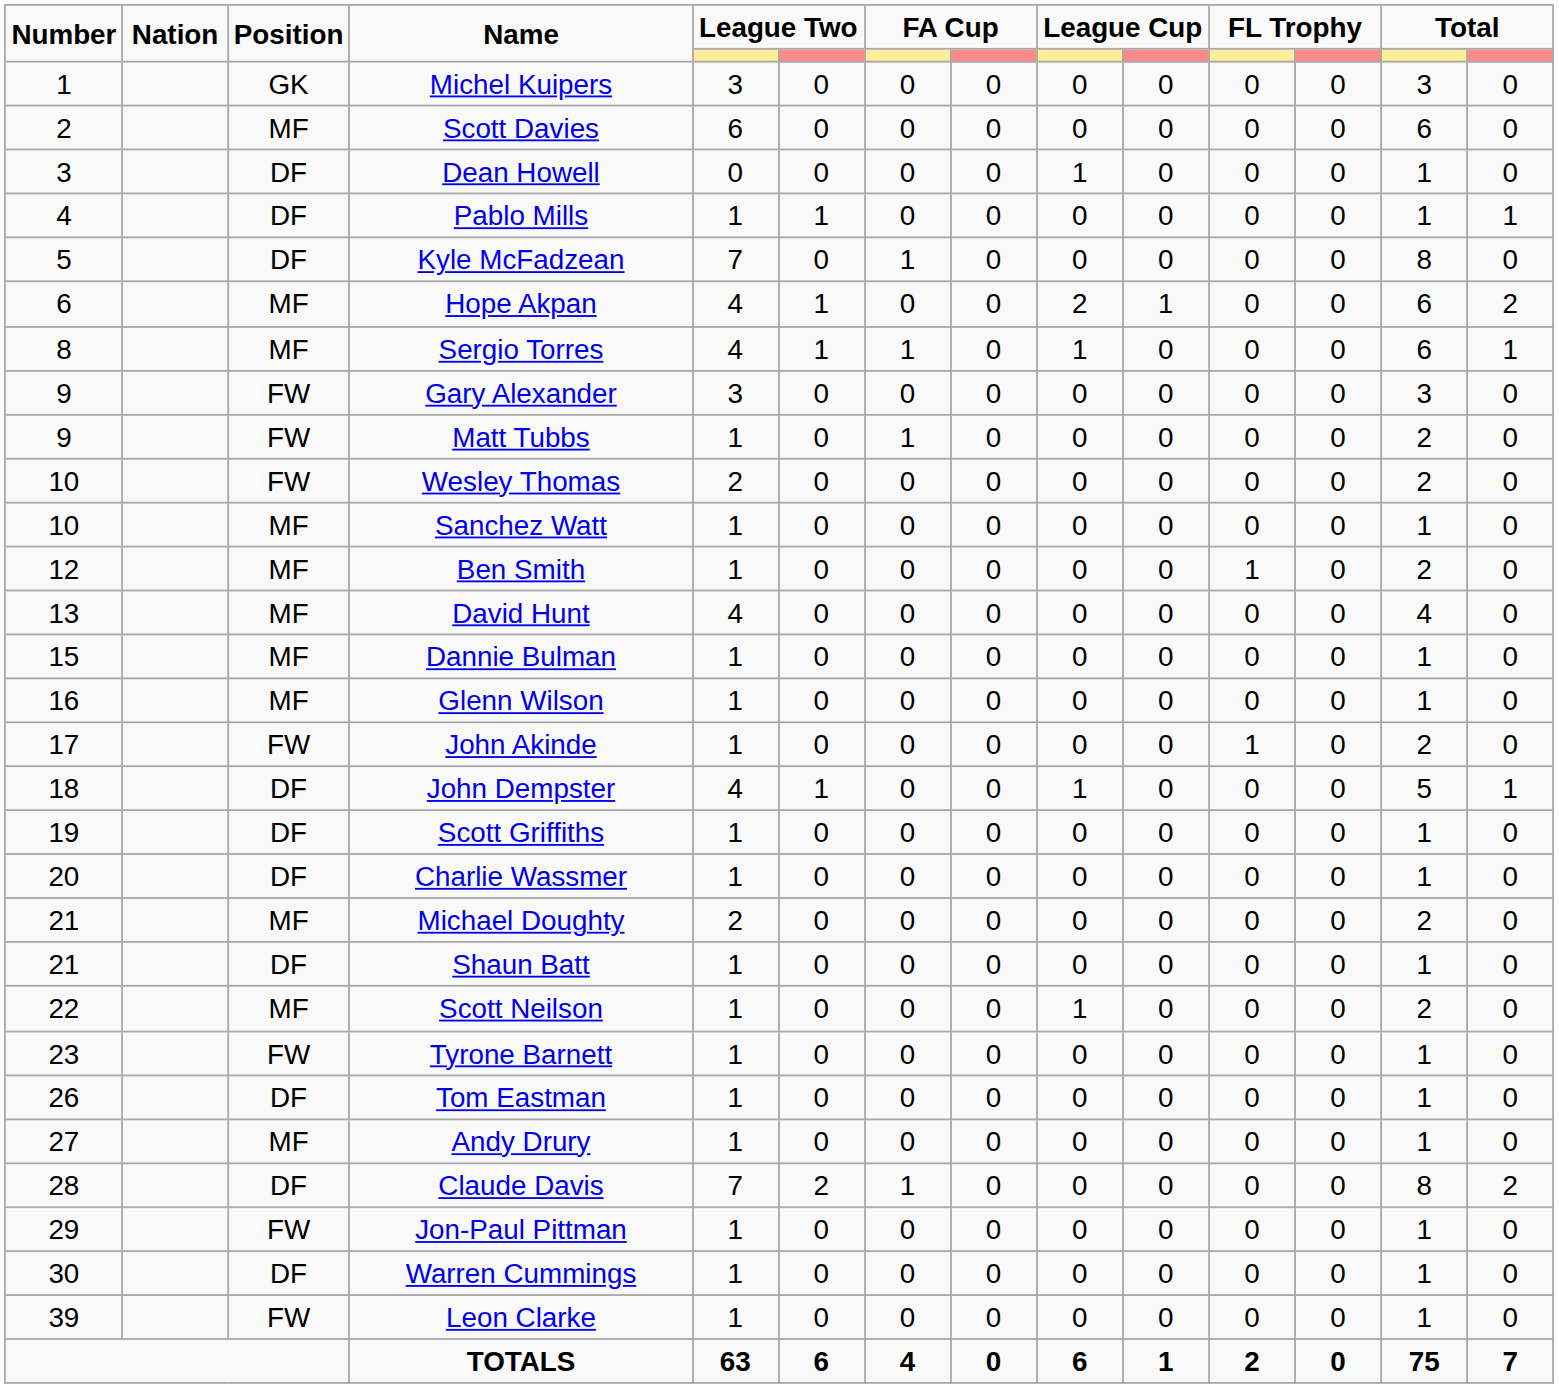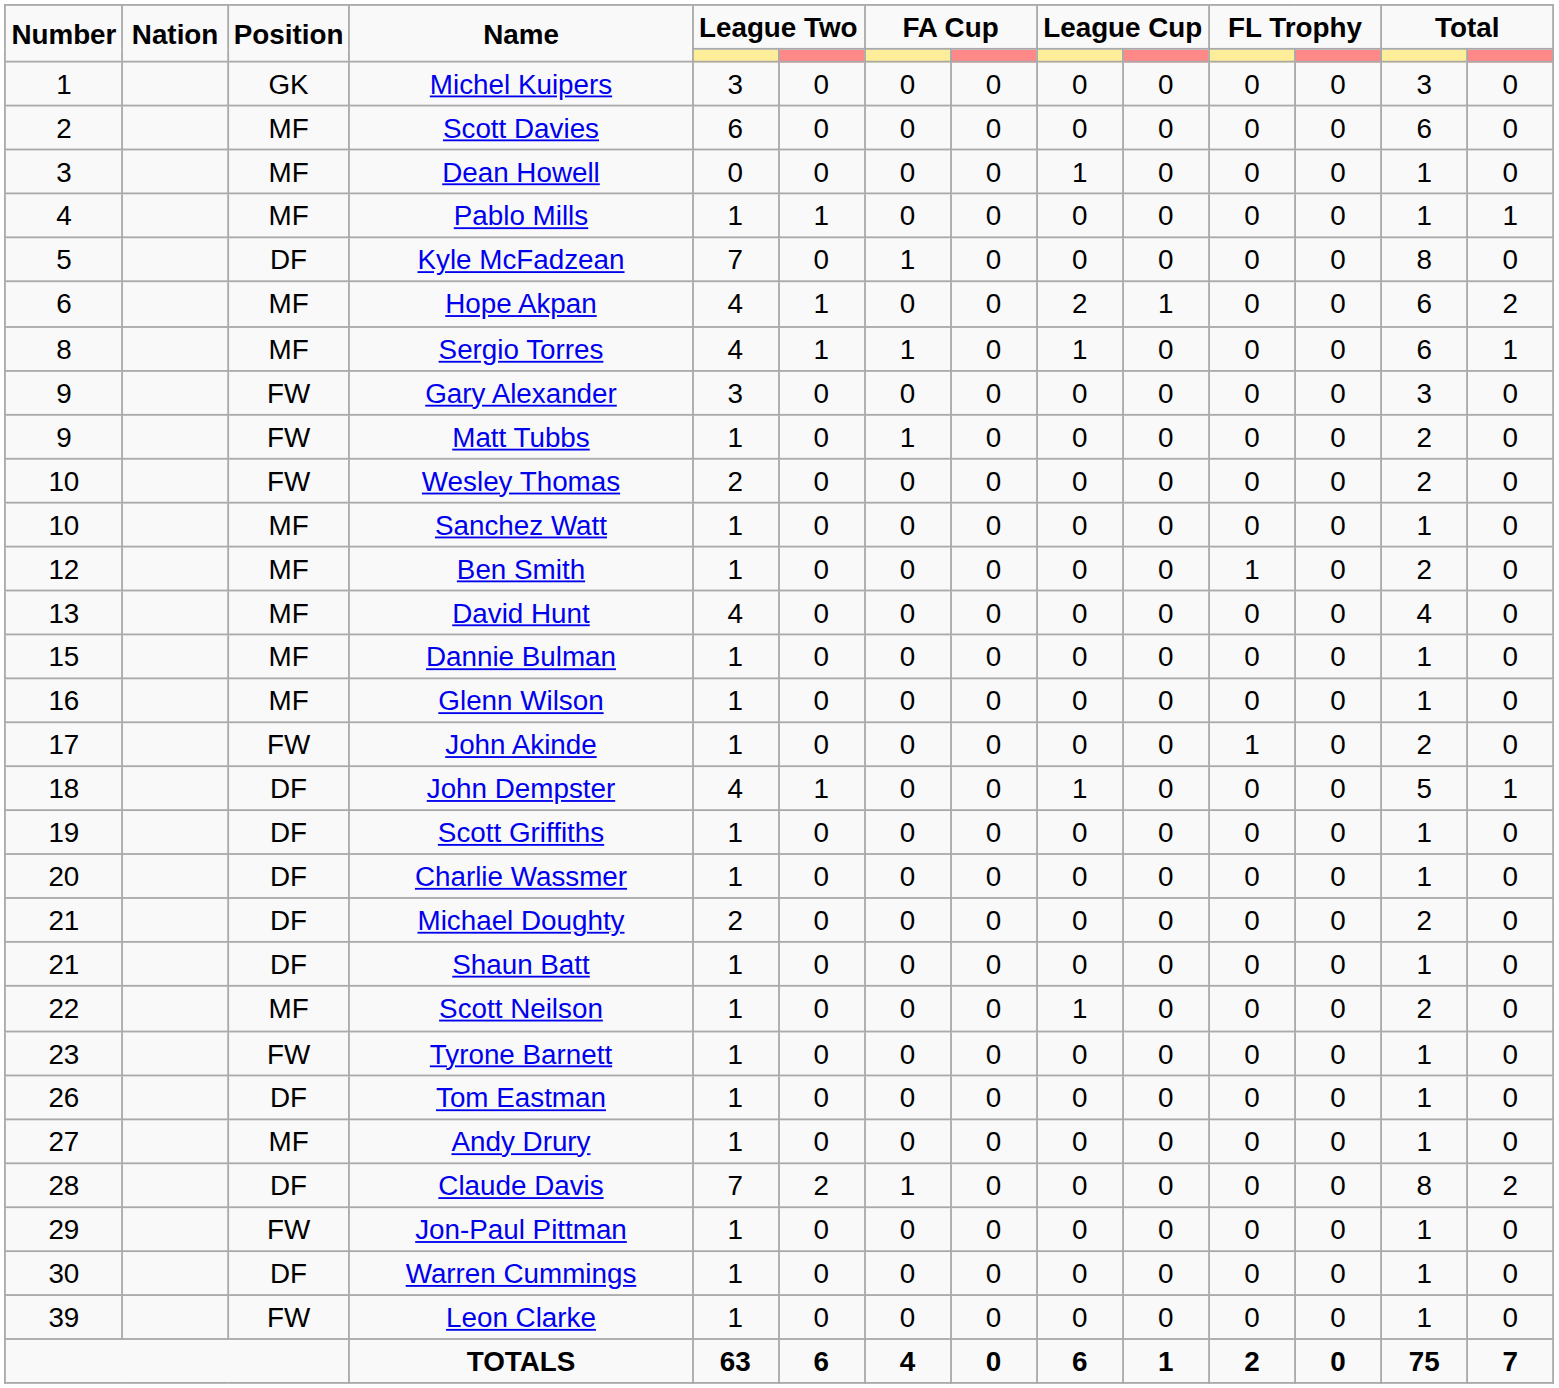Dean Howell | Position: DF -> MF
Pablo Mills | Position: DF -> MF
Michael Doughty | Position: MF -> DF
